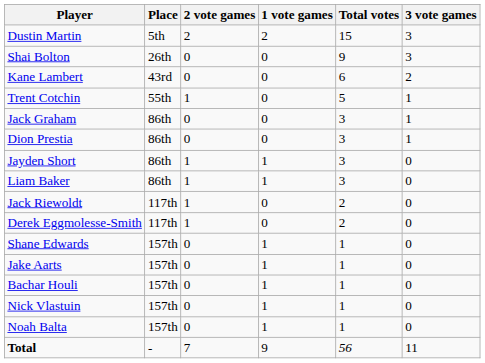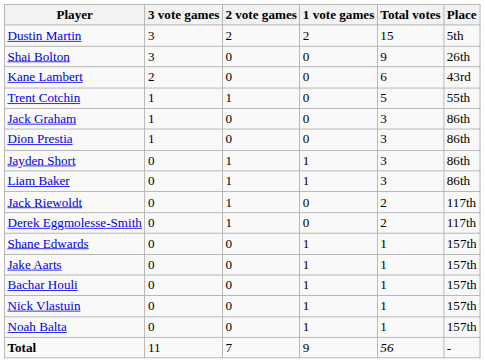columns swapped: 3 vote games <-> Place
